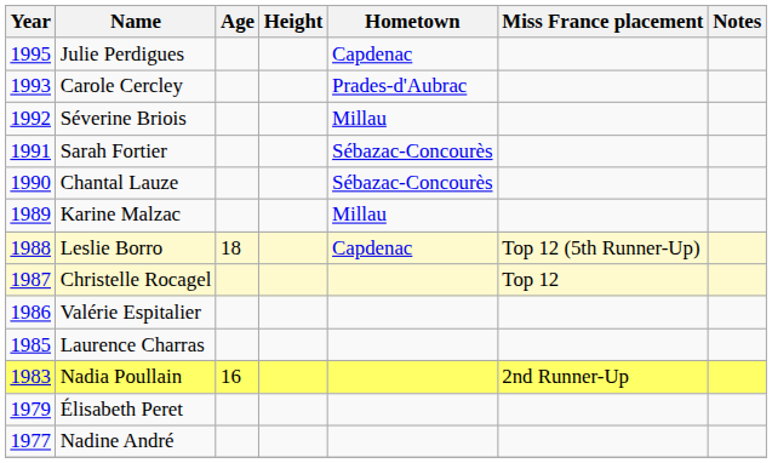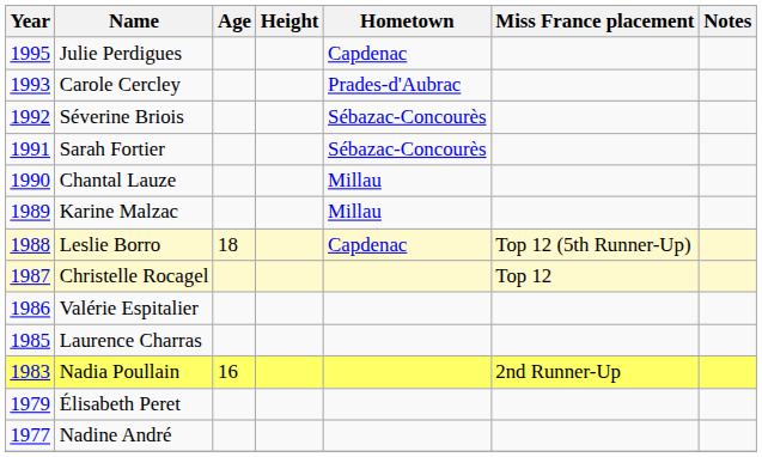Séverine Briois | Hometown: Millau -> Sébazac-Concourès
Chantal Lauze | Hometown: Sébazac-Concourès -> Millau
